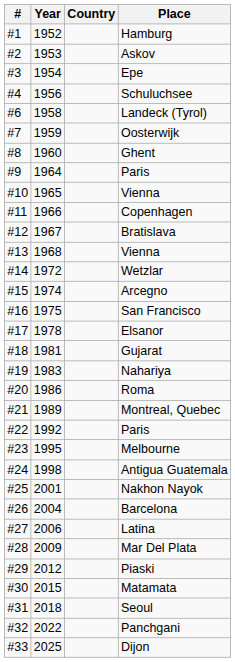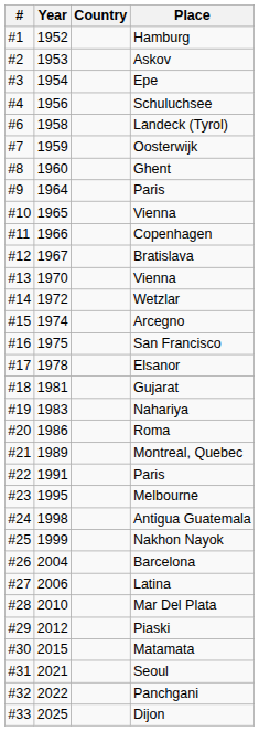#13 / Vienna | Year: 1968 -> 1970
#22 / Paris | Year: 1992 -> 1991
Nakhon Nayok | Year: 2001 -> 1999
Mar Del Plata | Year: 2009 -> 2010
Seoul | Year: 2018 -> 2021
